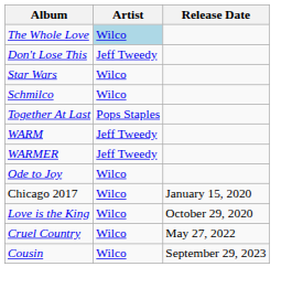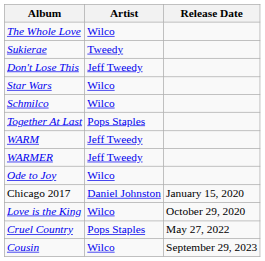The Whole Love | Artist: lightblue background -> no background
+ row: Sukierae | Tweedy
Chicago 2017 | Artist: Wilco -> Daniel Johnston
Cruel Country | Artist: Wilco -> Pops Staples
